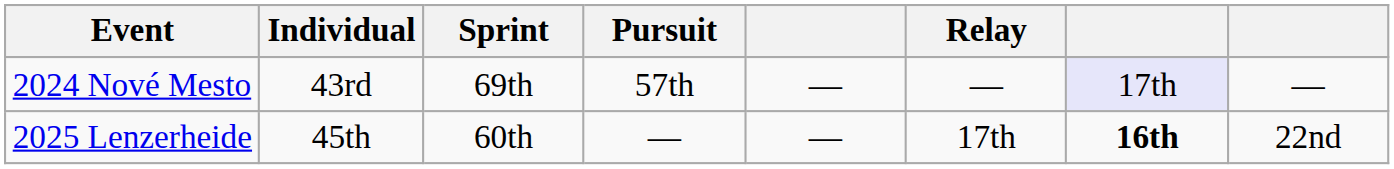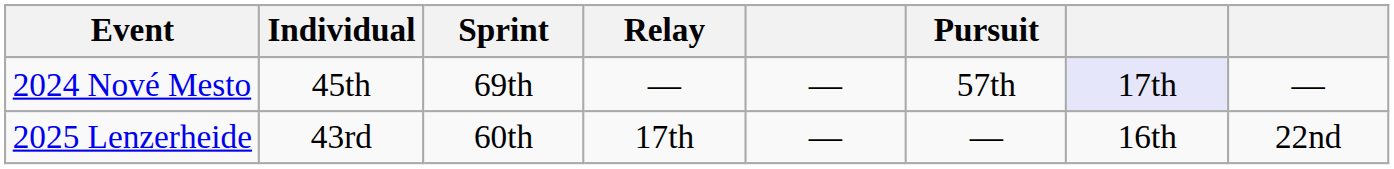columns swapped: Pursuit <-> Relay
2024 Nové Mesto | Individual: 43rd -> 45th
2025 Lenzerheide | Individual: 45th -> 43rd
2025 Lenzerheide | column 7: bold -> normal
